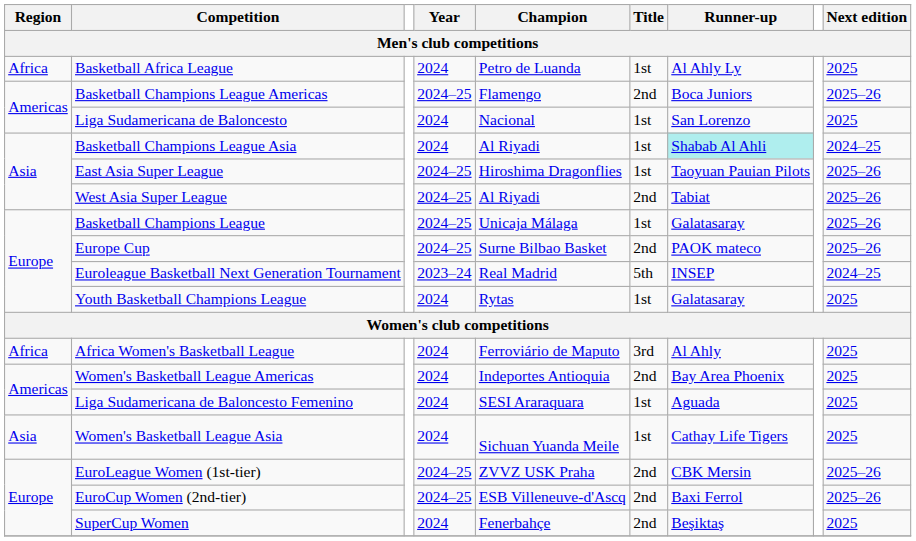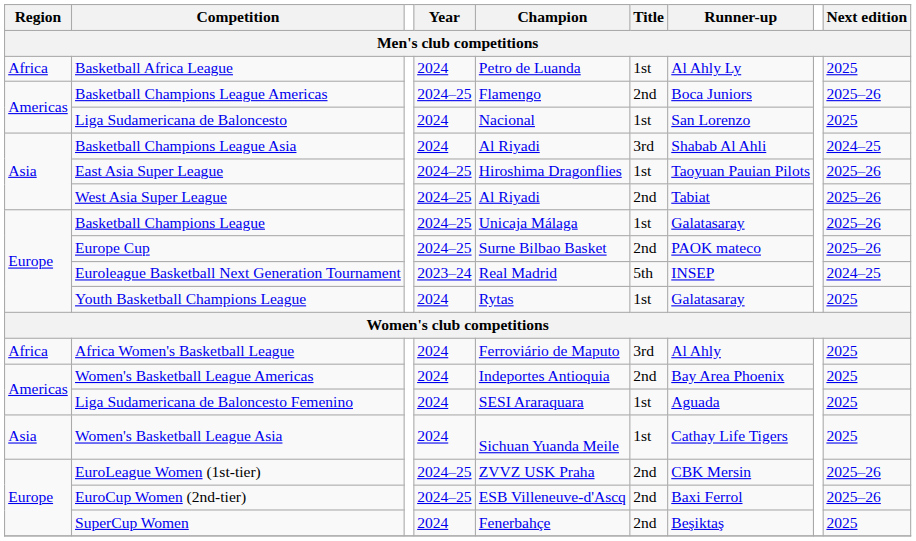Basketball Champions League Asia | Title: 1st -> 3rd
Basketball Champions League Asia | Runner-up: paleturquoise background -> no background
